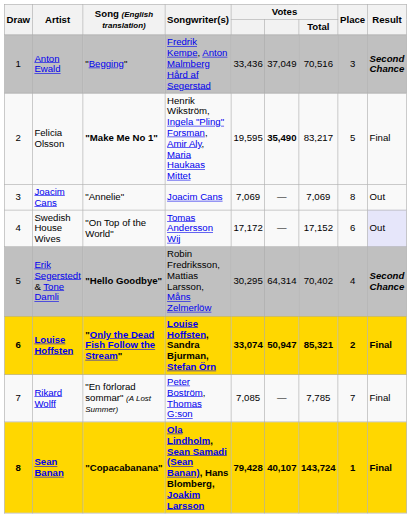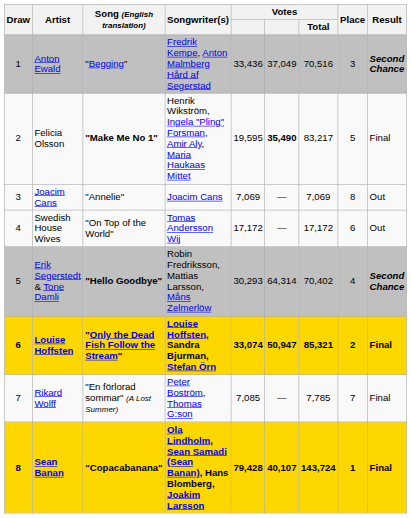Swedish House Wives | Votes / Total: 17,152 -> 17,172
Swedish House Wives | Result: lavender background -> no background
Erik Segerstedt & Tone Damli | column 5: 30,295 -> 30,293
